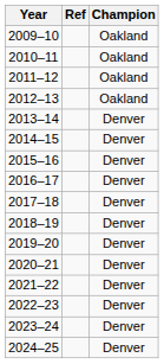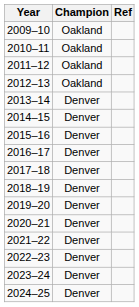columns swapped: Champion <-> Ref
